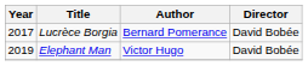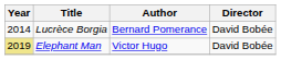Lucrèce Borgia | Year: 2017 -> 2014
Elephant Man | Year: no background -> khaki background
